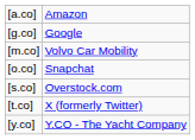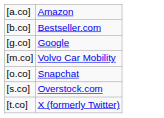+ row: [b.co] | Bestseller.com
- row: [y.co] | Y.CO - The Yacht Company
